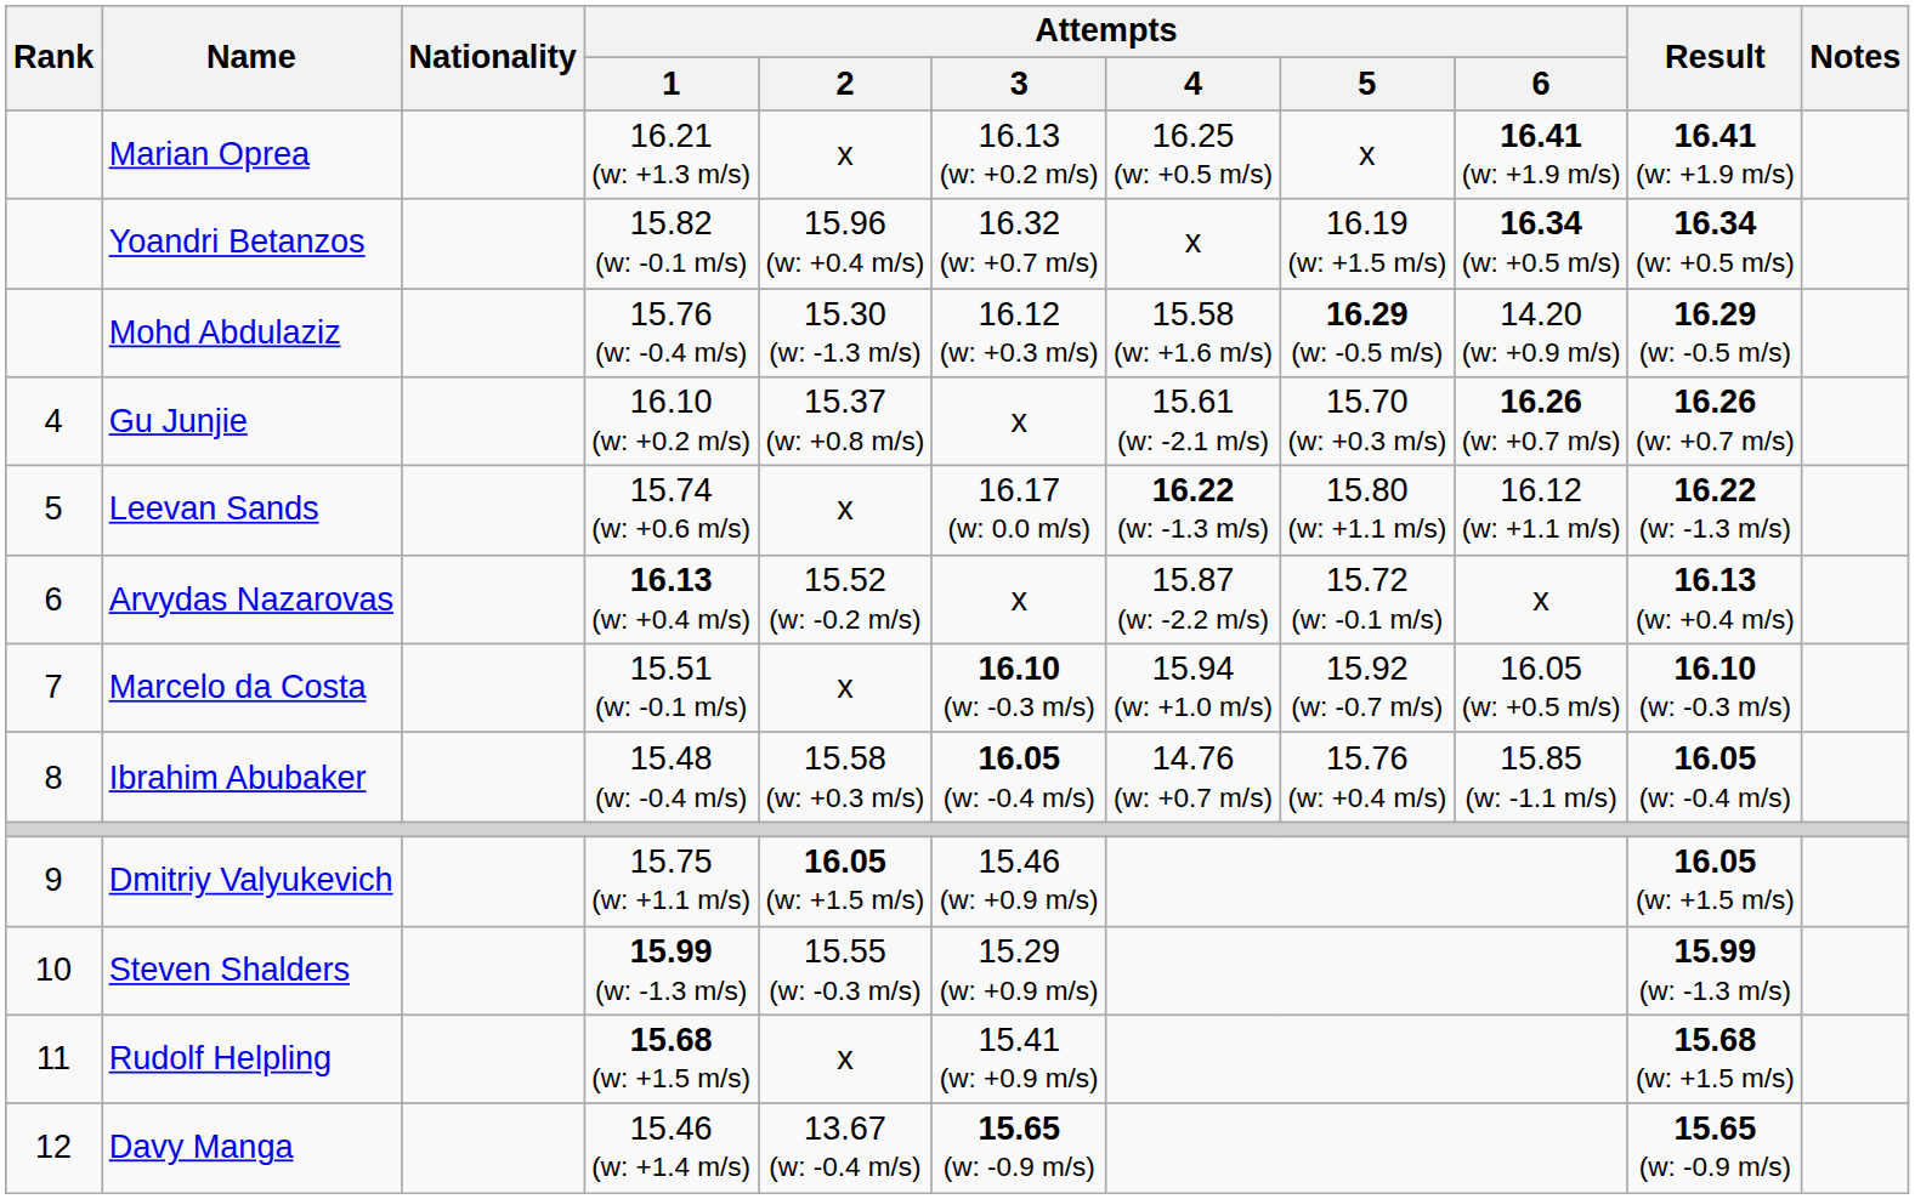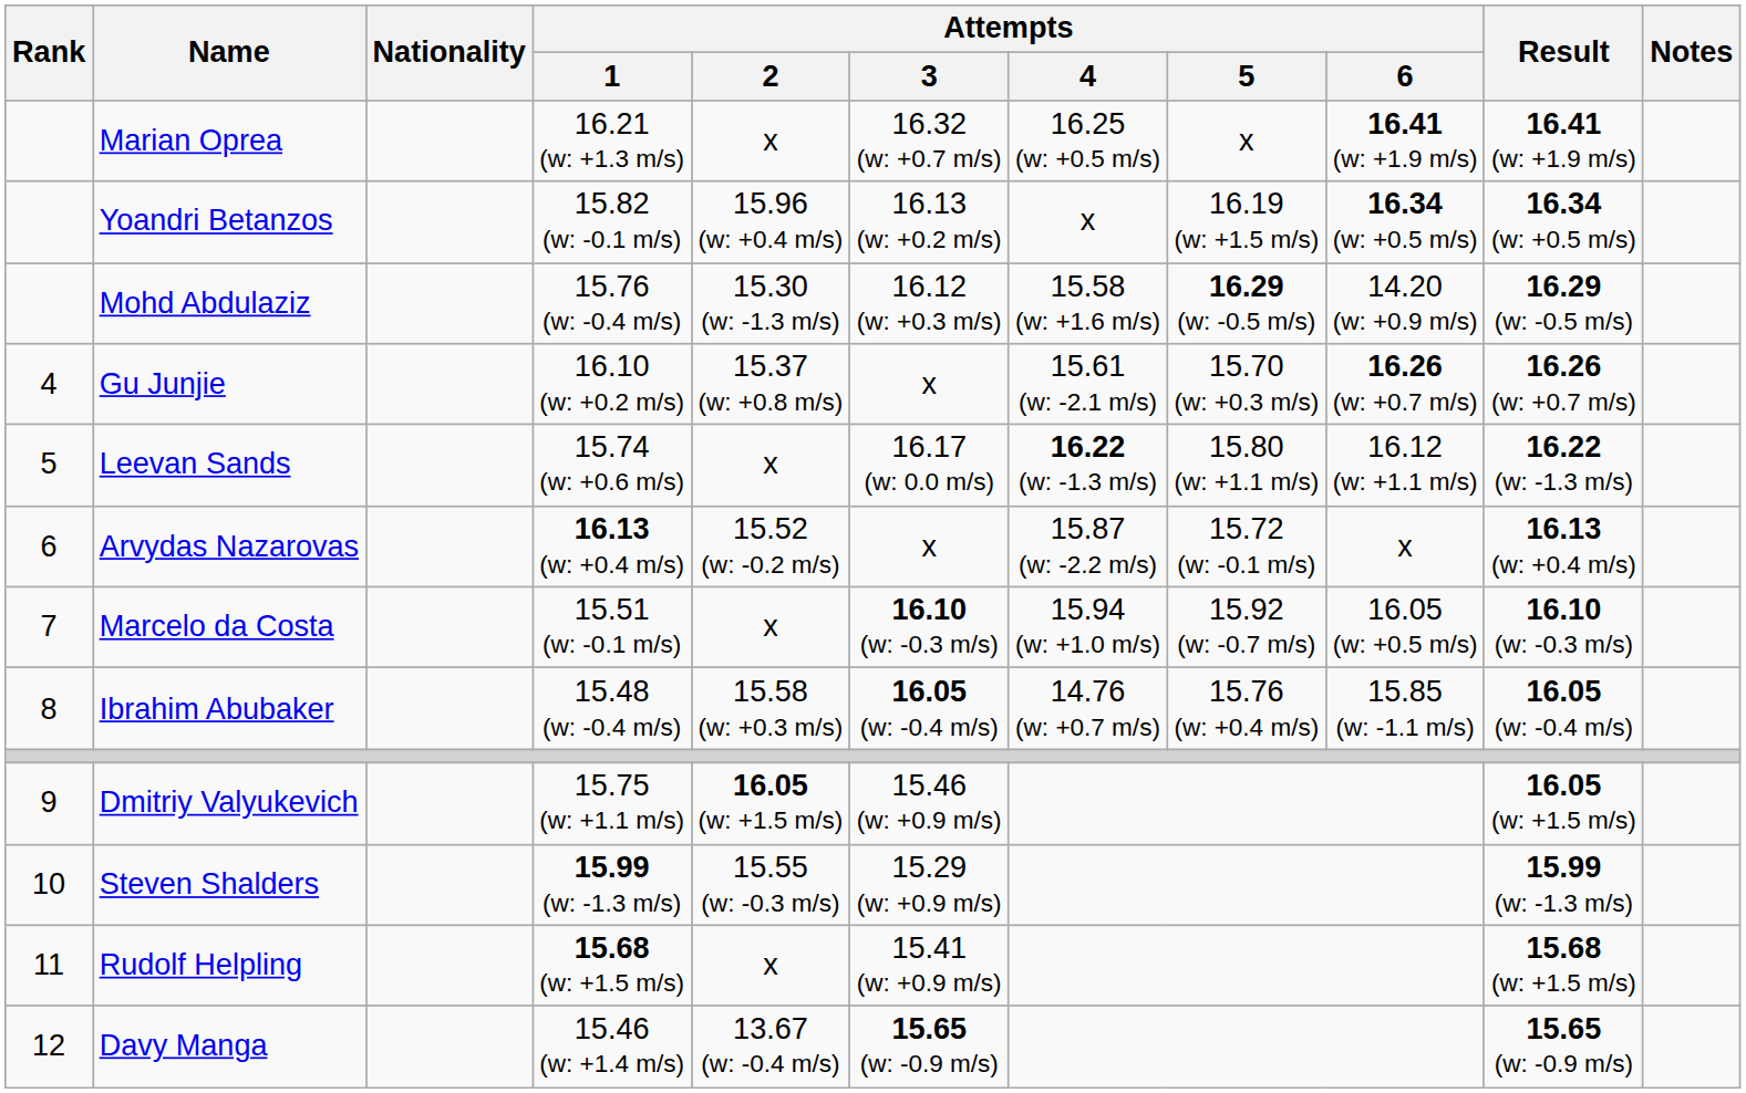Marian Oprea | Attempts / 3: 16.13 (w: +0.2 m/s) -> 16.32 (w: +0.7 m/s)
Yoandri Betanzos | Attempts / 3: 16.32 (w: +0.7 m/s) -> 16.13 (w: +0.2 m/s)
